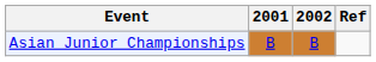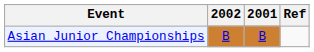columns swapped: 2001 <-> 2002
